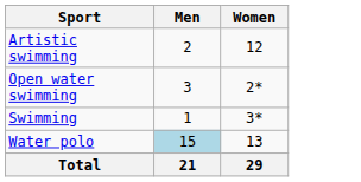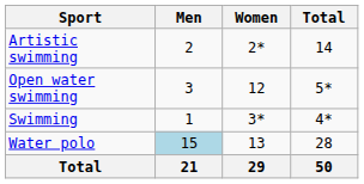+ column: Total | 14 | 5* | 4* | 28 | 50
Artistic swimming | Women: 12 -> 2*
Open water swimming | Women: 2* -> 12
